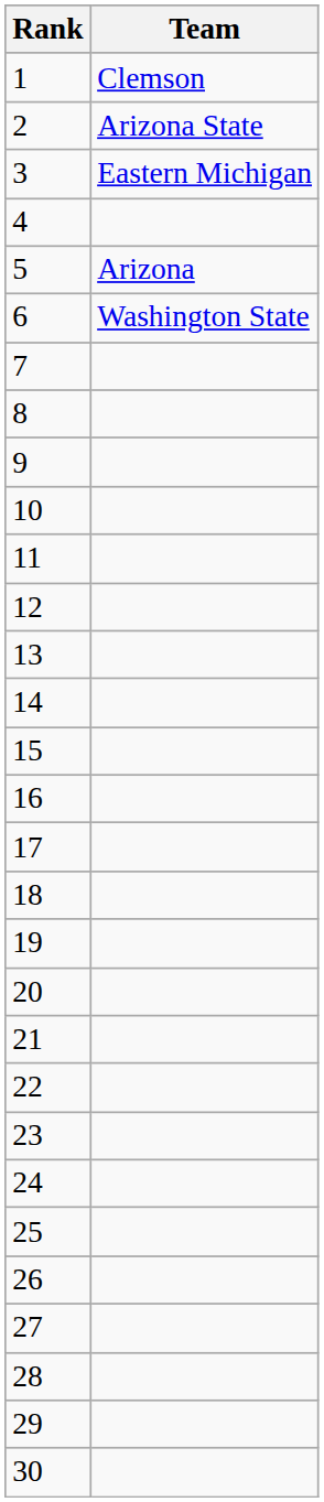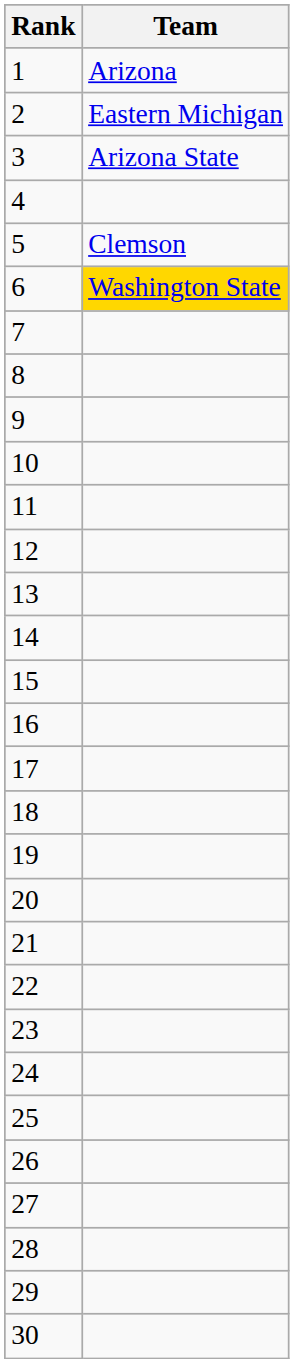1 | Team: Clemson -> Arizona
2 | Team: Arizona State -> Eastern Michigan
3 | Team: Eastern Michigan -> Arizona State
5 | Team: Arizona -> Clemson
6 | Team: no background -> gold background
